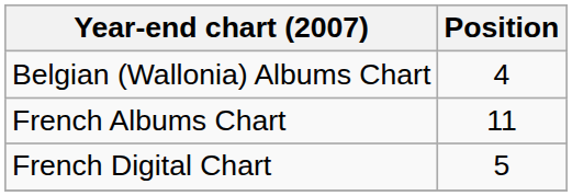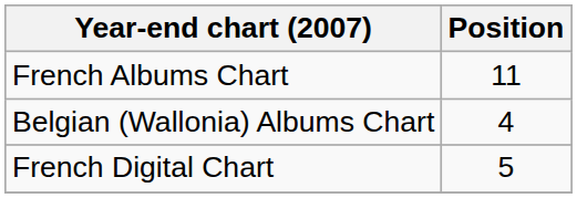rows swapped: Belgian (Wallonia) Albums Chart <-> French Albums Chart
